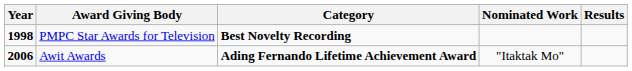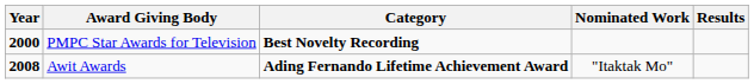PMPC Star Awards for Television | Year: 1998 -> 2000
Awit Awards | Year: 2006 -> 2008
